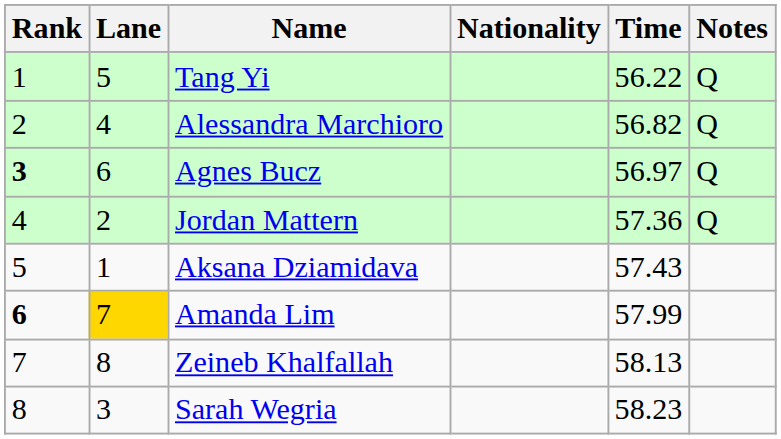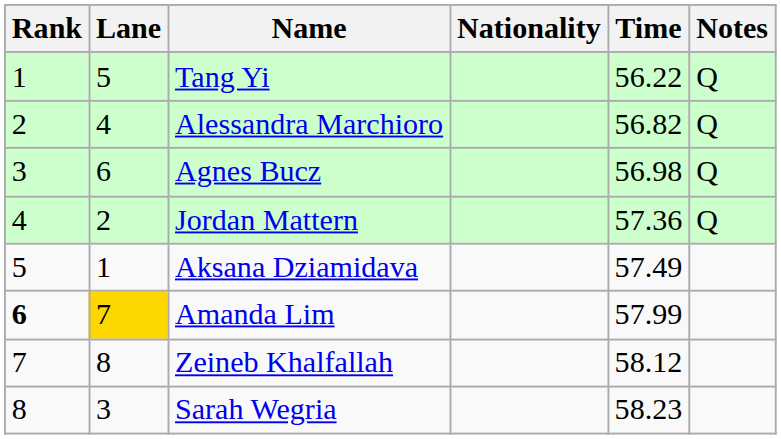Agnes Bucz | Rank: bold -> normal
Agnes Bucz | Time: 56.97 -> 56.98
Aksana Dziamidava | Time: 57.43 -> 57.49
Zeineb Khalfallah | Time: 58.13 -> 58.12
